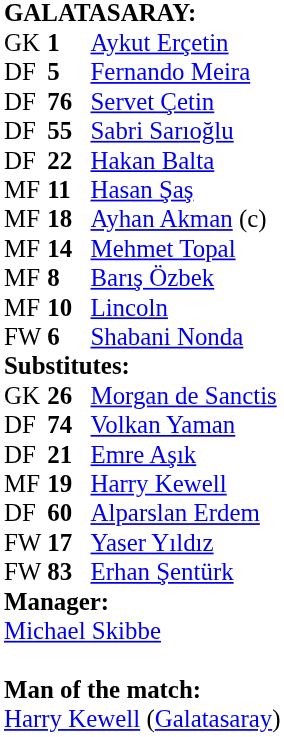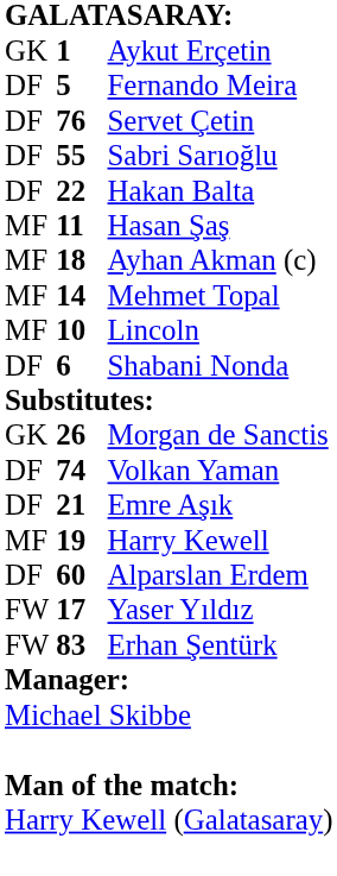- row: MF | 8 | Barış Özbek
Shabani Nonda | column 1: FW -> DF
